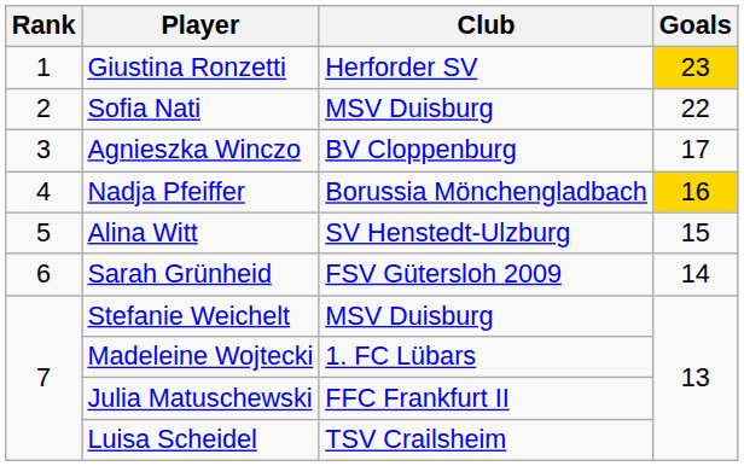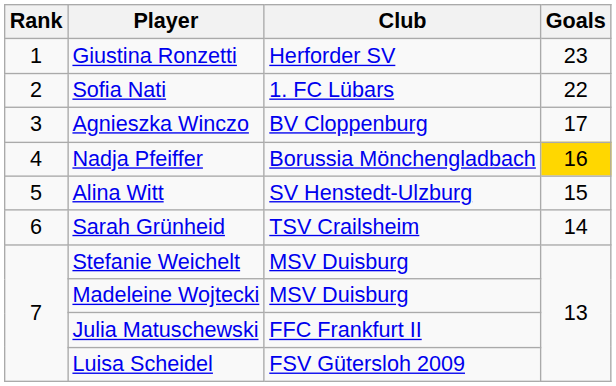Giustina Ronzetti | Goals: gold background -> no background
Sofia Nati | Club: MSV Duisburg -> 1. FC Lübars
Sarah Grünheid | Club: FSV Gütersloh 2009 -> TSV Crailsheim
Madeleine Wojtecki | Club: 1. FC Lübars -> MSV Duisburg
Luisa Scheidel | Club: TSV Crailsheim -> FSV Gütersloh 2009
